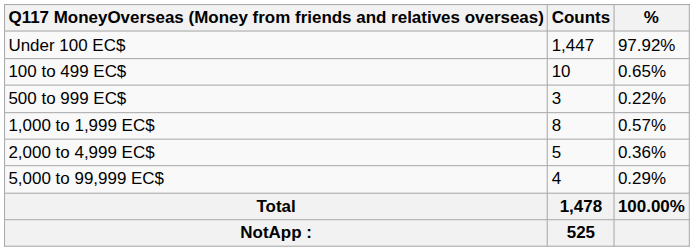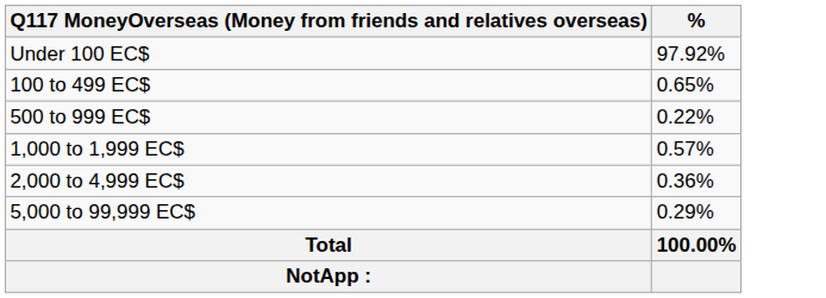- column: Counts | 1,447 | 10 | 3 | 8 | 5 | 4 | 1,478 | 525
